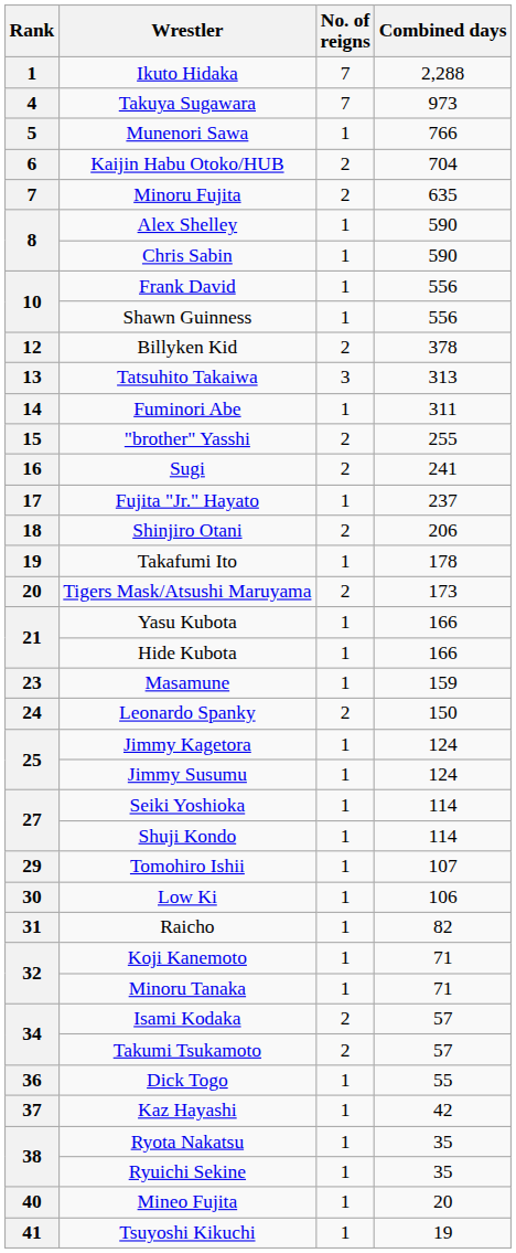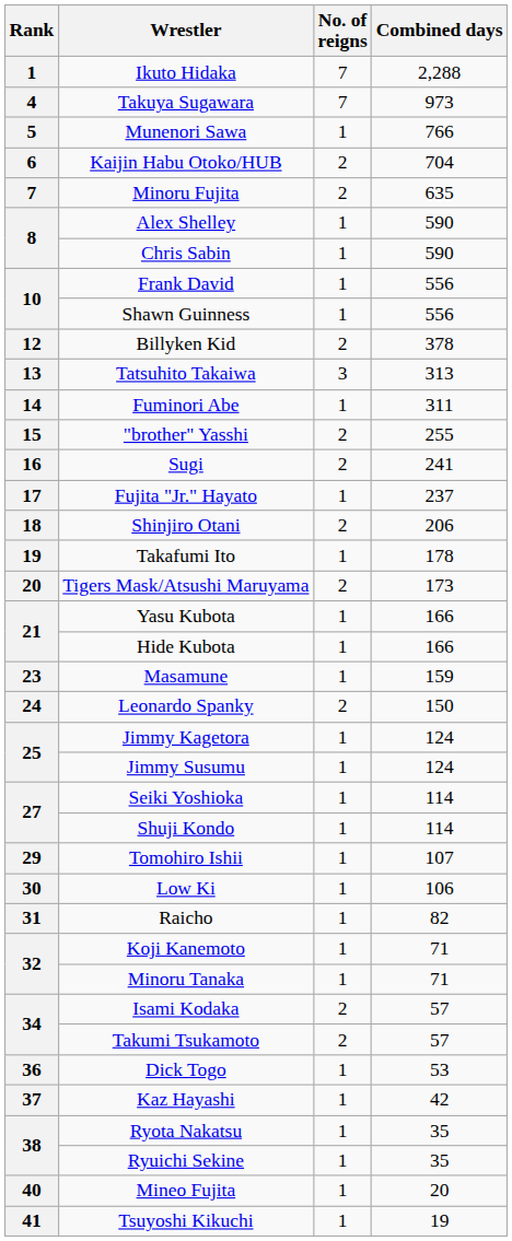Dick Togo | Combined days: 55 -> 53
